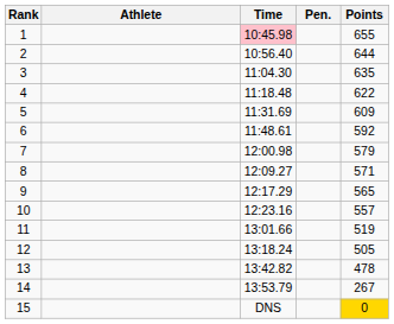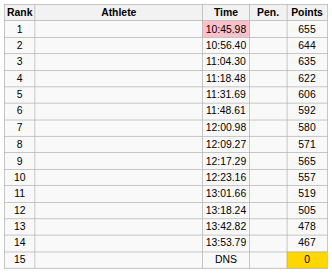5 | Points: 609 -> 606
7 | Points: 579 -> 580
14 | Points: 267 -> 467
